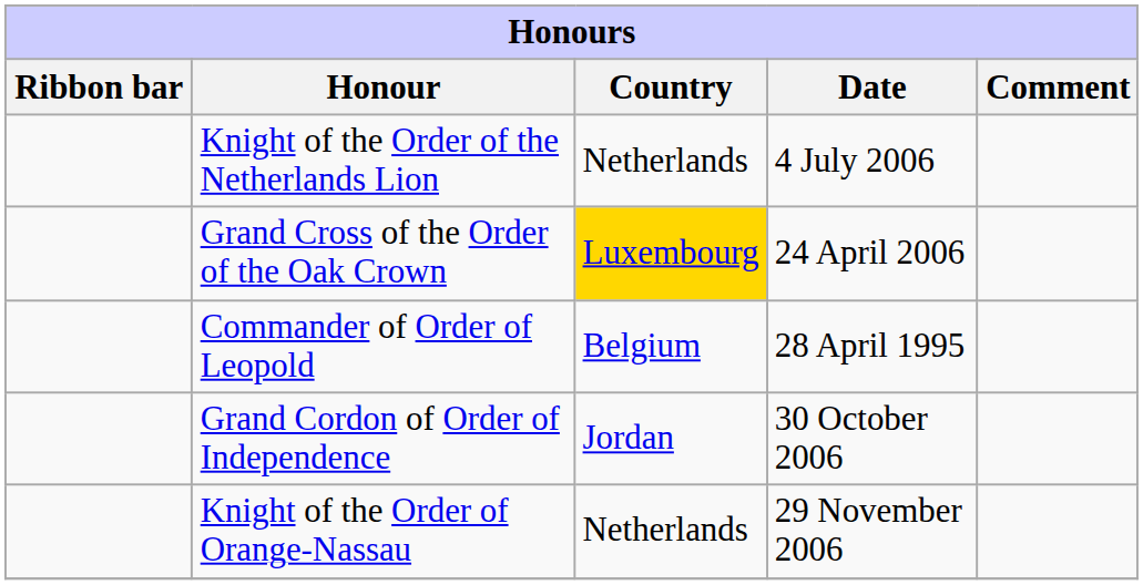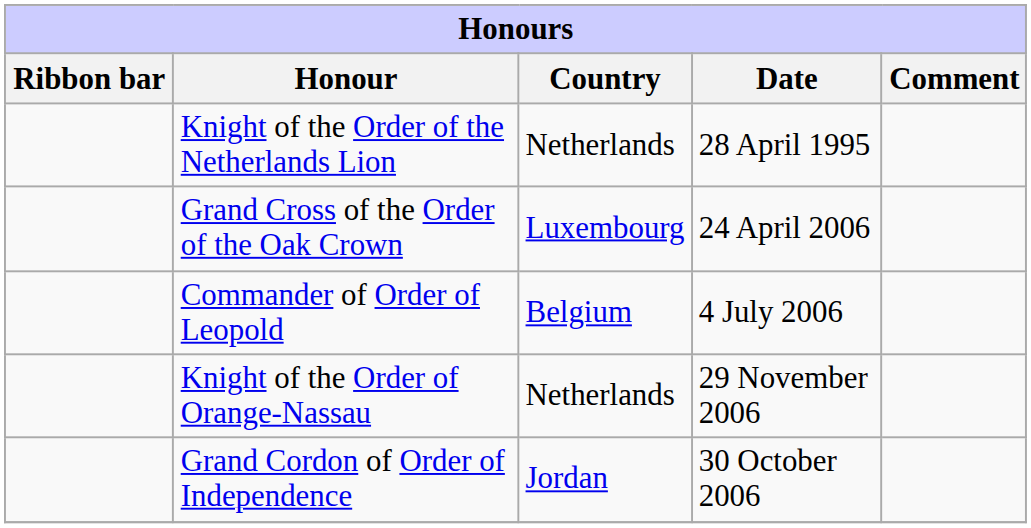Knight of the Order of the Netherlands Lion | Date: 4 July 2006 -> 28 April 1995
Grand Cross of the Order of the Oak Crown | Country: gold background -> no background
Commander of Order of Leopold | Date: 28 April 1995 -> 4 July 2006
rows swapped: Grand Cordon of Order of Independence <-> Knight of the Order of Orange-Nassau
